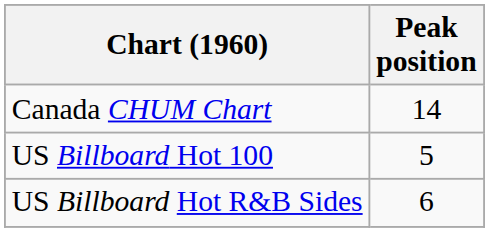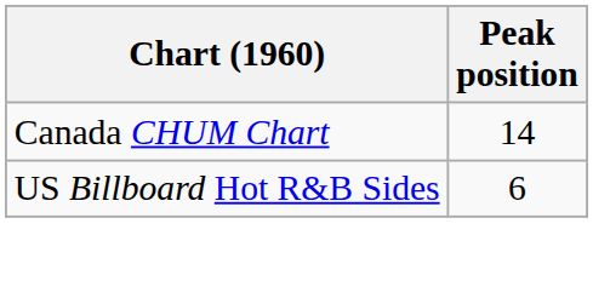- row: US Billboard Hot 100 | 5
